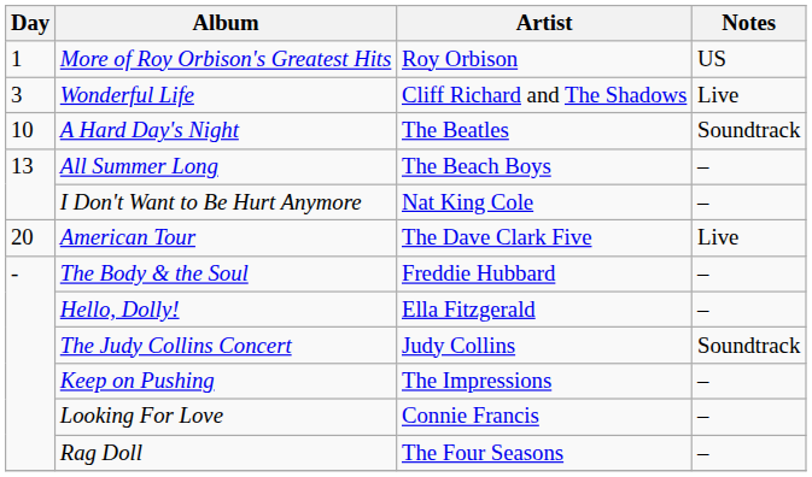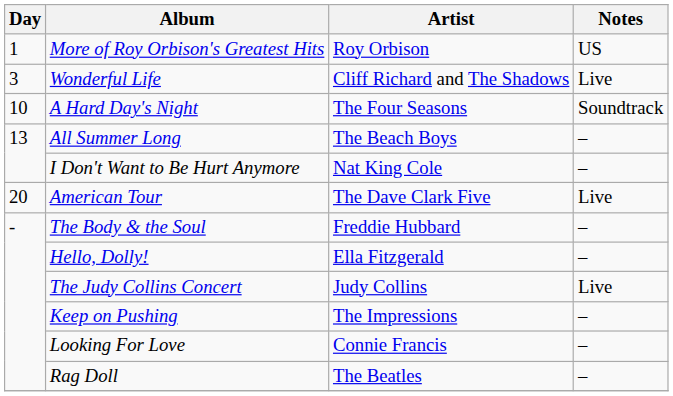A Hard Day's Night | Artist: The Beatles -> The Four Seasons
The Judy Collins Concert | Notes: Soundtrack -> Live
Rag Doll | Artist: The Four Seasons -> The Beatles
